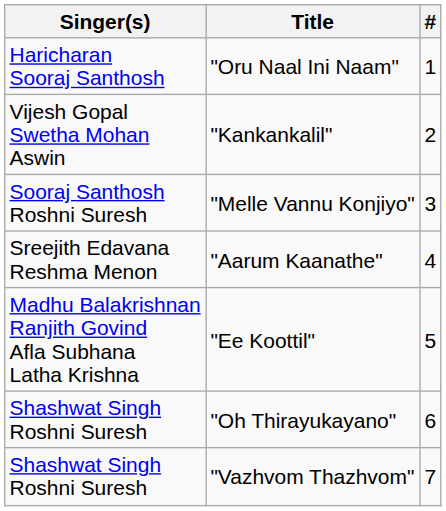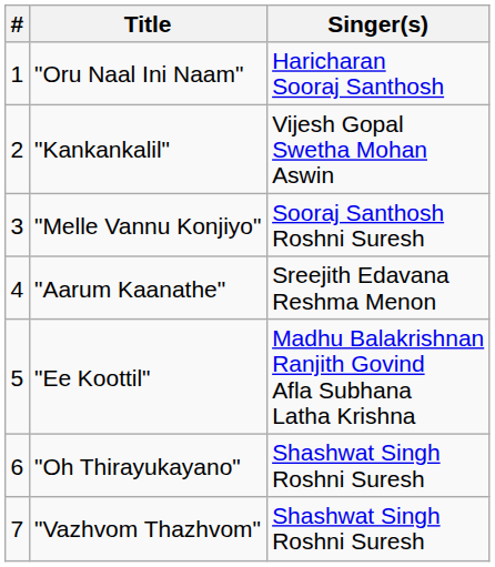columns swapped: # <-> Singer(s)
